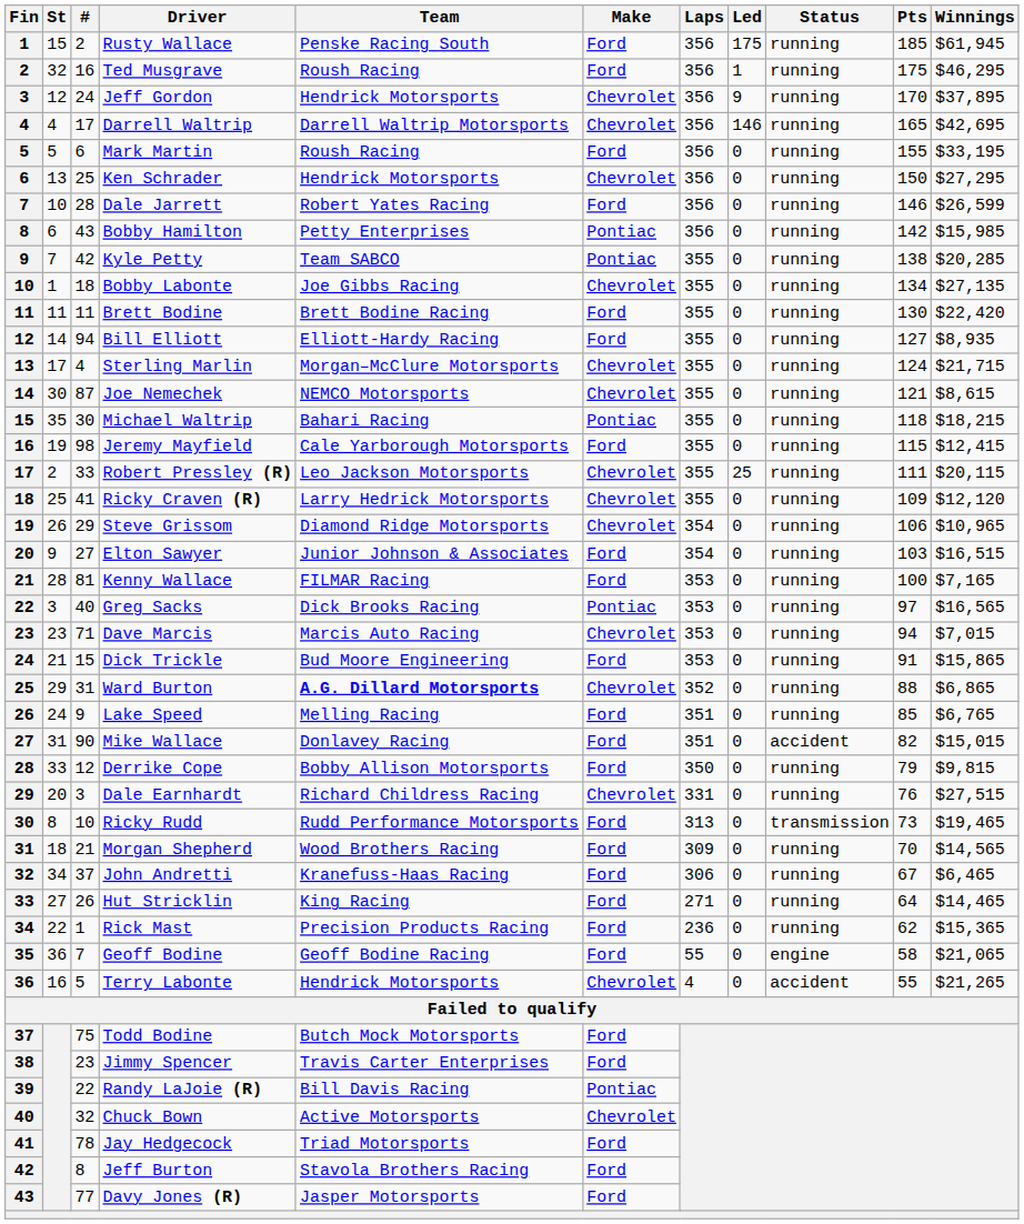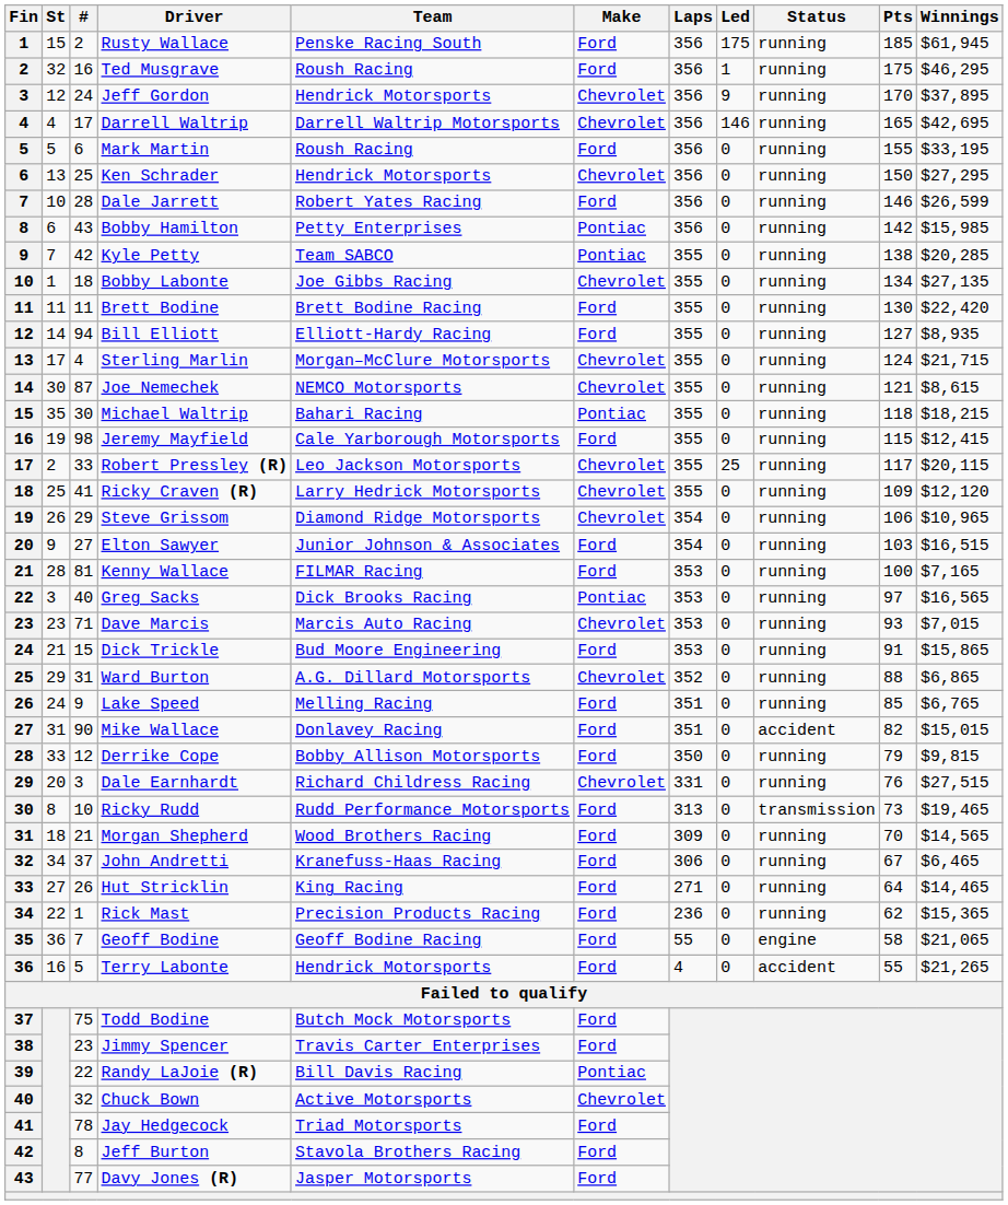Robert Pressley (R) | Pts: 111 -> 117
Dave Marcis | Pts: 94 -> 93
Ward Burton | Team: bold -> normal
Terry Labonte | Make: Chevrolet -> Ford
